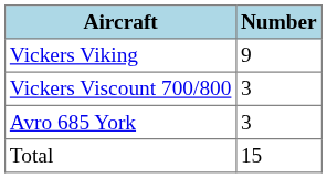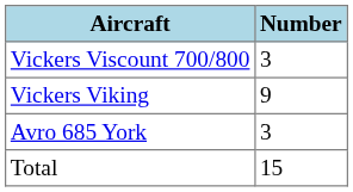rows swapped: Vickers Viscount 700/800 <-> Vickers Viking
